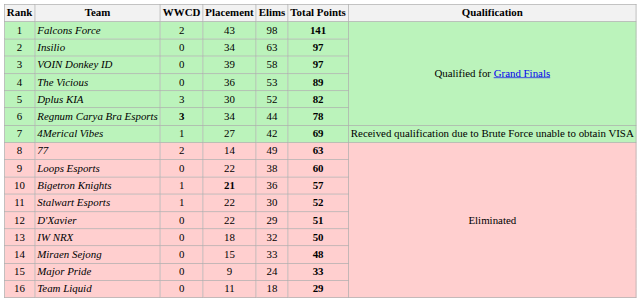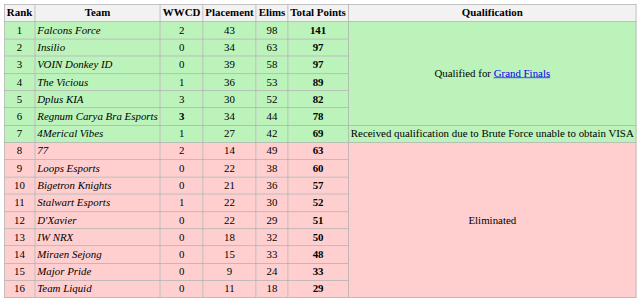The Vicious | WWCD: 0 -> 1
Bigetron Knights | WWCD: 1 -> 0
Bigetron Knights | Placement: bold -> normal
